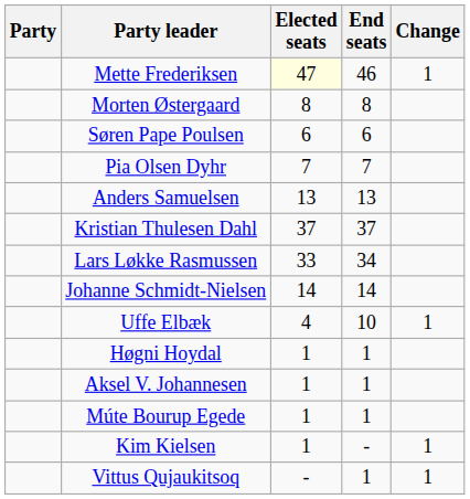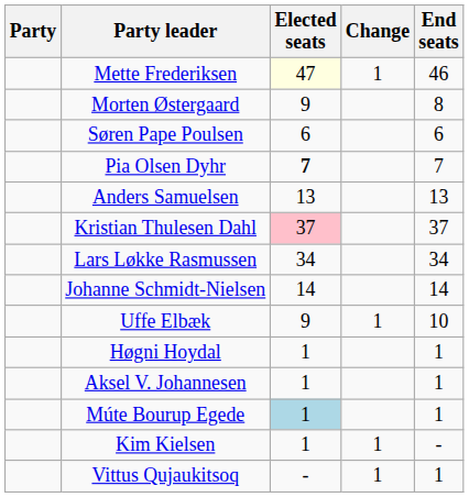columns swapped: End seats <-> Change
Morten Østergaard | Elected seats: 8 -> 9
Pia Olsen Dyhr | Elected seats: normal -> bold
Kristian Thulesen Dahl | Elected seats: no background -> pink background
Lars Løkke Rasmussen | Elected seats: 33 -> 34
Uffe Elbæk | Elected seats: 4 -> 9
Múte Bourup Egede | Elected seats: no background -> lightblue background
